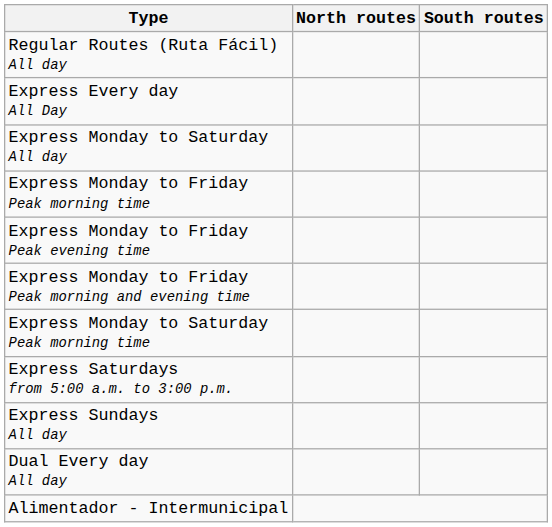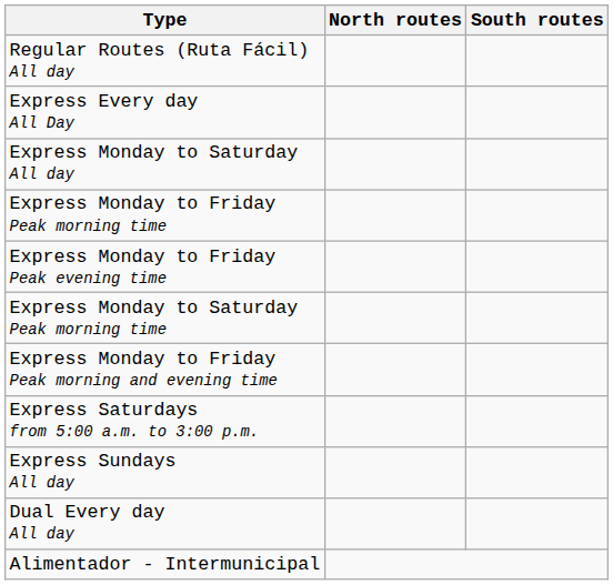rows swapped: Express Monday to Saturday Peak morning time <-> Express Monday to Friday Peak morning and evening time
